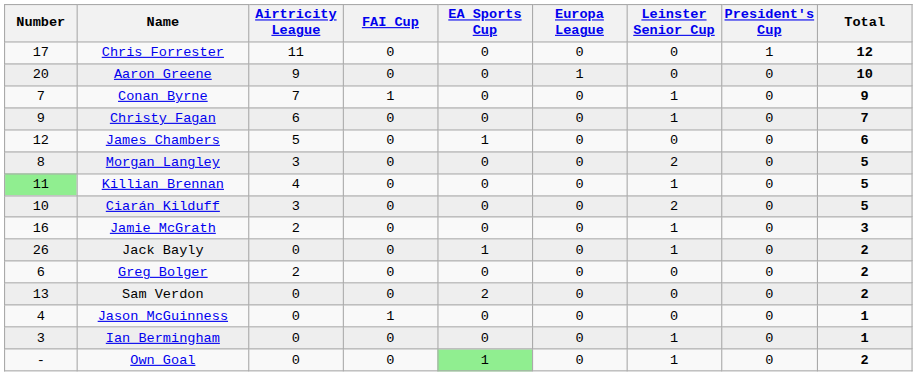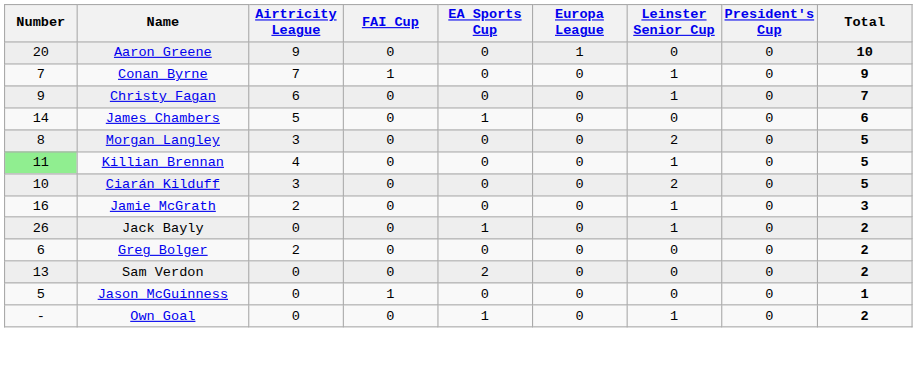- row: 17 | Chris Forrester | 11 | 0 | 0 | 0 | 0 | 1 | 12
James Chambers | Number: 12 -> 14
Jason McGuinness | Number: 4 -> 5
- row: 3 | Ian Bermingham | 0 | 0 | 0 | 0 | 1 | 0 | 1
Own Goal | EA Sports Cup: lightgreen background -> no background
